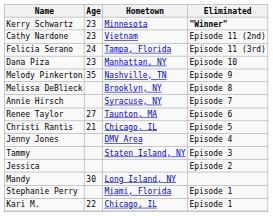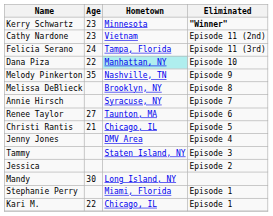Dana Piza | Age: 23 -> 22
Dana Piza | Hometown: no background -> paleturquoise background
